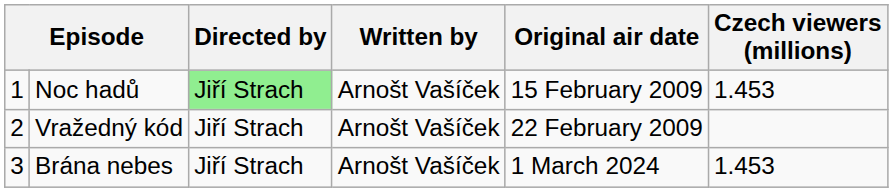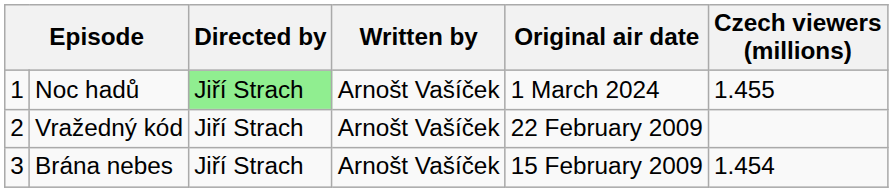Noc hadů | Original air date: 15 February 2009 -> 1 March 2024
Noc hadů | Czech viewers (millions): 1.453 -> 1.455
Brána nebes | Original air date: 1 March 2024 -> 15 February 2009
Brána nebes | Czech viewers (millions): 1.453 -> 1.454
